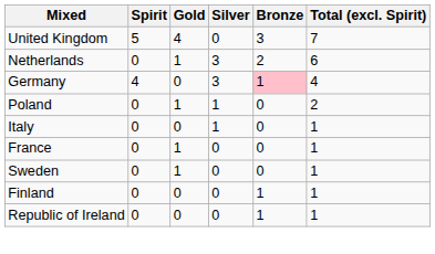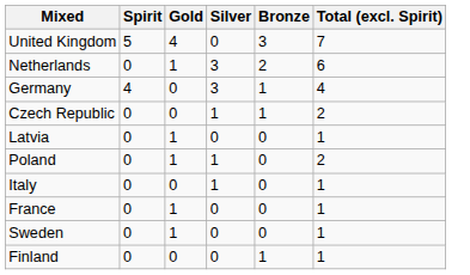Germany | Bronze: pink background -> no background
+ row: Czech Republic | 0 | 0 | 1 | 1 | 2
+ row: Latvia | 0 | 1 | 0 | 0 | 1
- row: Republic of Ireland | 0 | 0 | 0 | 1 | 1
